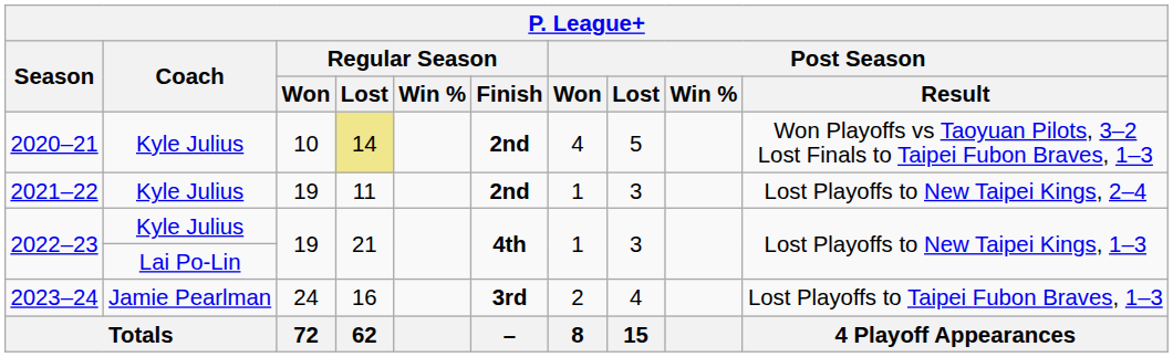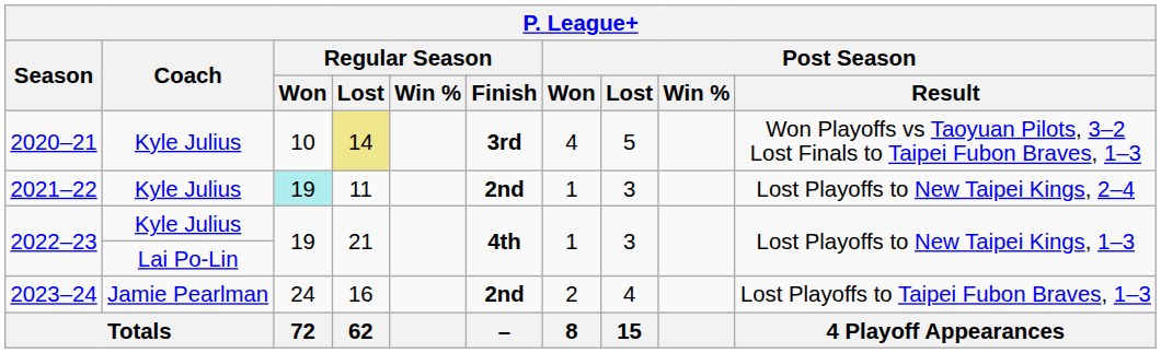2020–21 | Regular Season / Finish: 2nd -> 3rd
2021–22 | Regular Season / Won: no background -> paleturquoise background
2023–24 | Regular Season / Finish: 3rd -> 2nd
